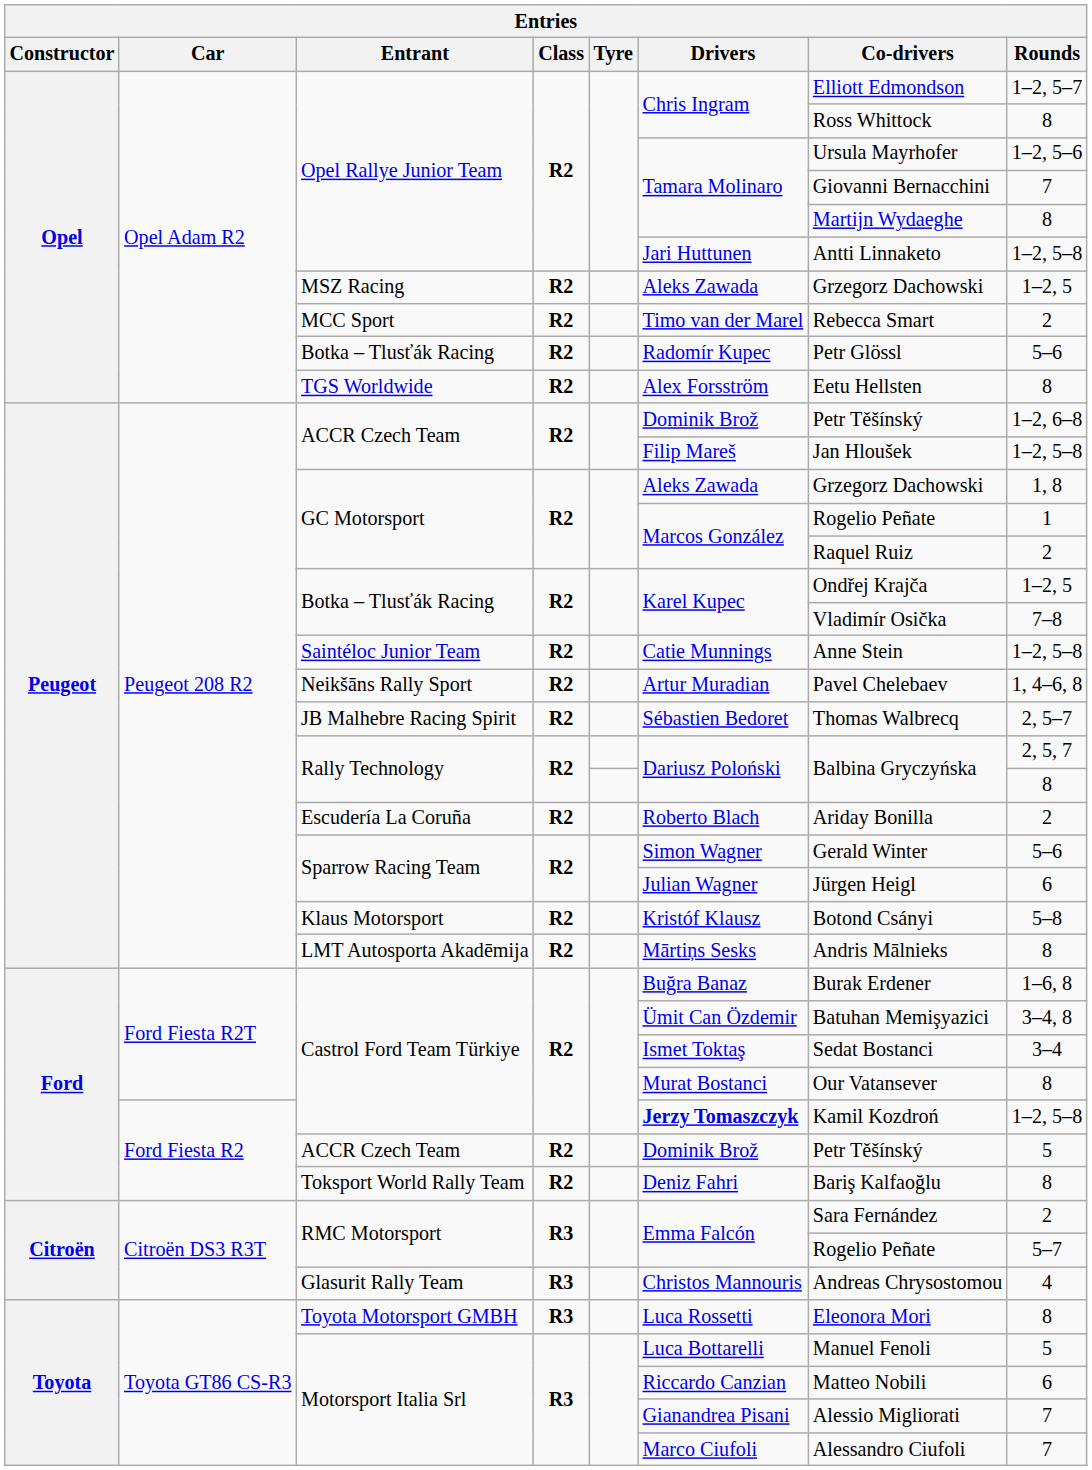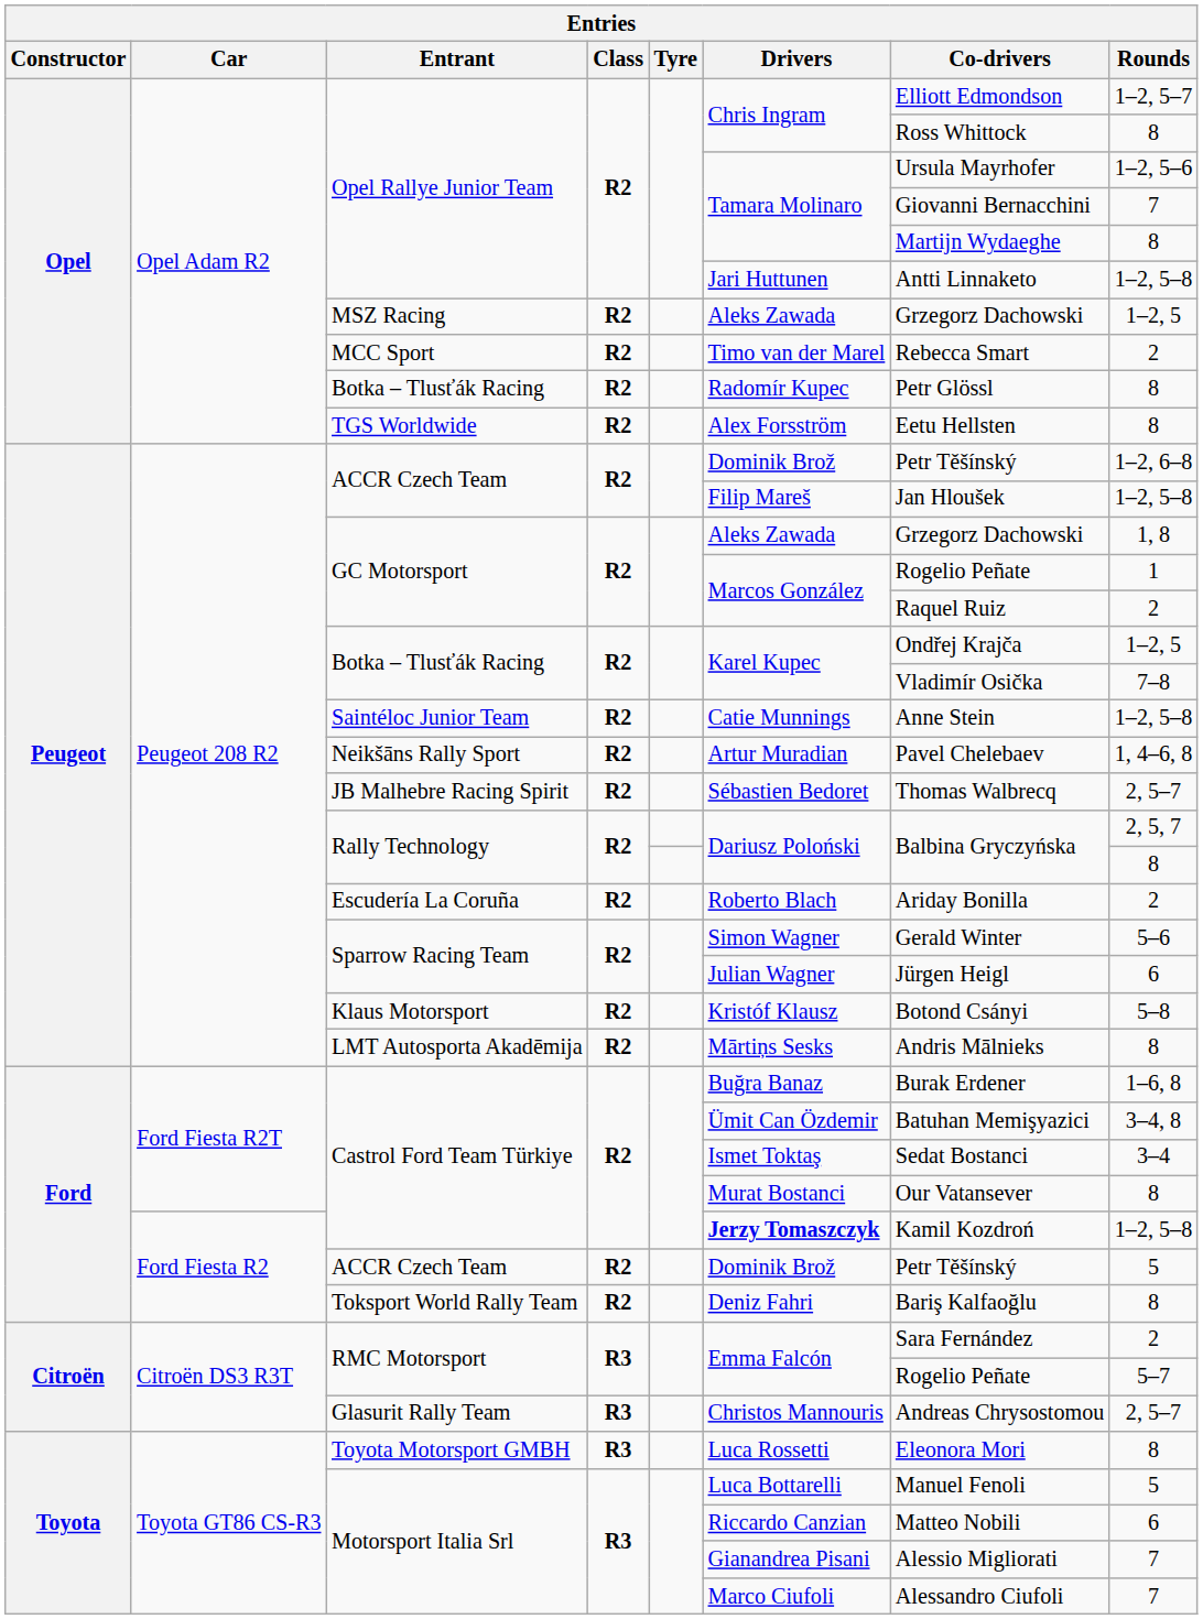Opel Adam R2 / Botka – Tlusťák Racing | Rounds: 5–6 -> 8
Glasurit Rally Team | Rounds: 4 -> 2, 5–7
